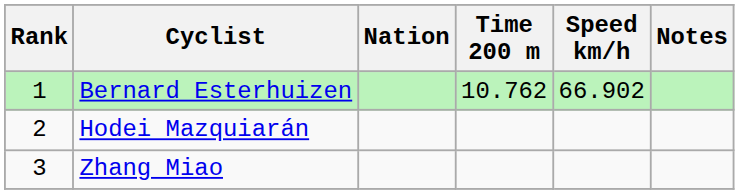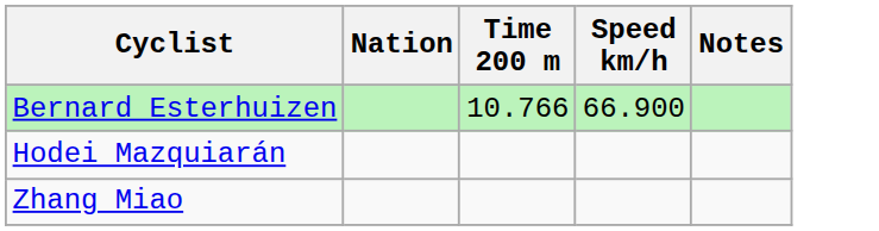- column: Rank | 1 | 2 | 3
Bernard Esterhuizen | Time 200 m: 10.762 -> 10.766
Bernard Esterhuizen | Speed km/h: 66.902 -> 66.900
